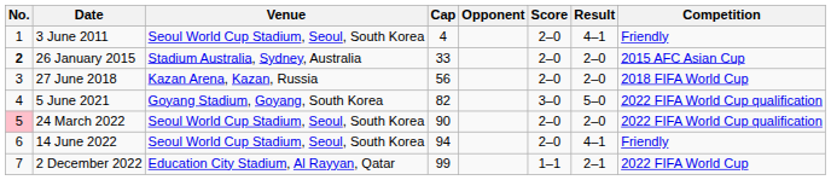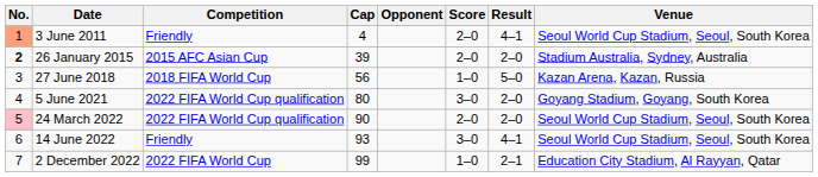columns swapped: Venue <-> Competition
3 June 2011 | No.: no background -> lightsalmon background
26 January 2015 | Cap: 33 -> 39
27 June 2018 | Score: 2–0 -> 1–0
27 June 2018 | Result: 2–0 -> 5–0
5 June 2021 | Cap: 82 -> 80
5 June 2021 | Result: 5–0 -> 2–0
14 June 2022 | Cap: 94 -> 93
14 June 2022 | Score: 2–0 -> 3–0
2 December 2022 | Score: 1–1 -> 1–0
